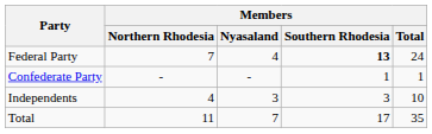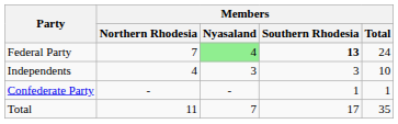Federal Party | Members / Nyasaland: no background -> lightgreen background
rows swapped: Independents <-> Confederate Party
